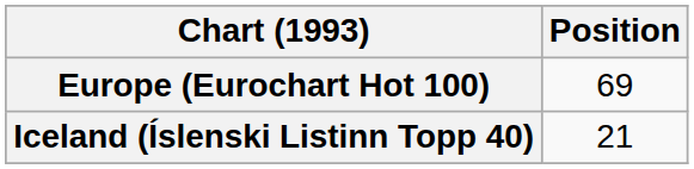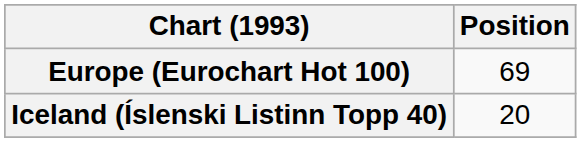Iceland (Íslenski Listinn Topp 40) | Position: 21 -> 20
